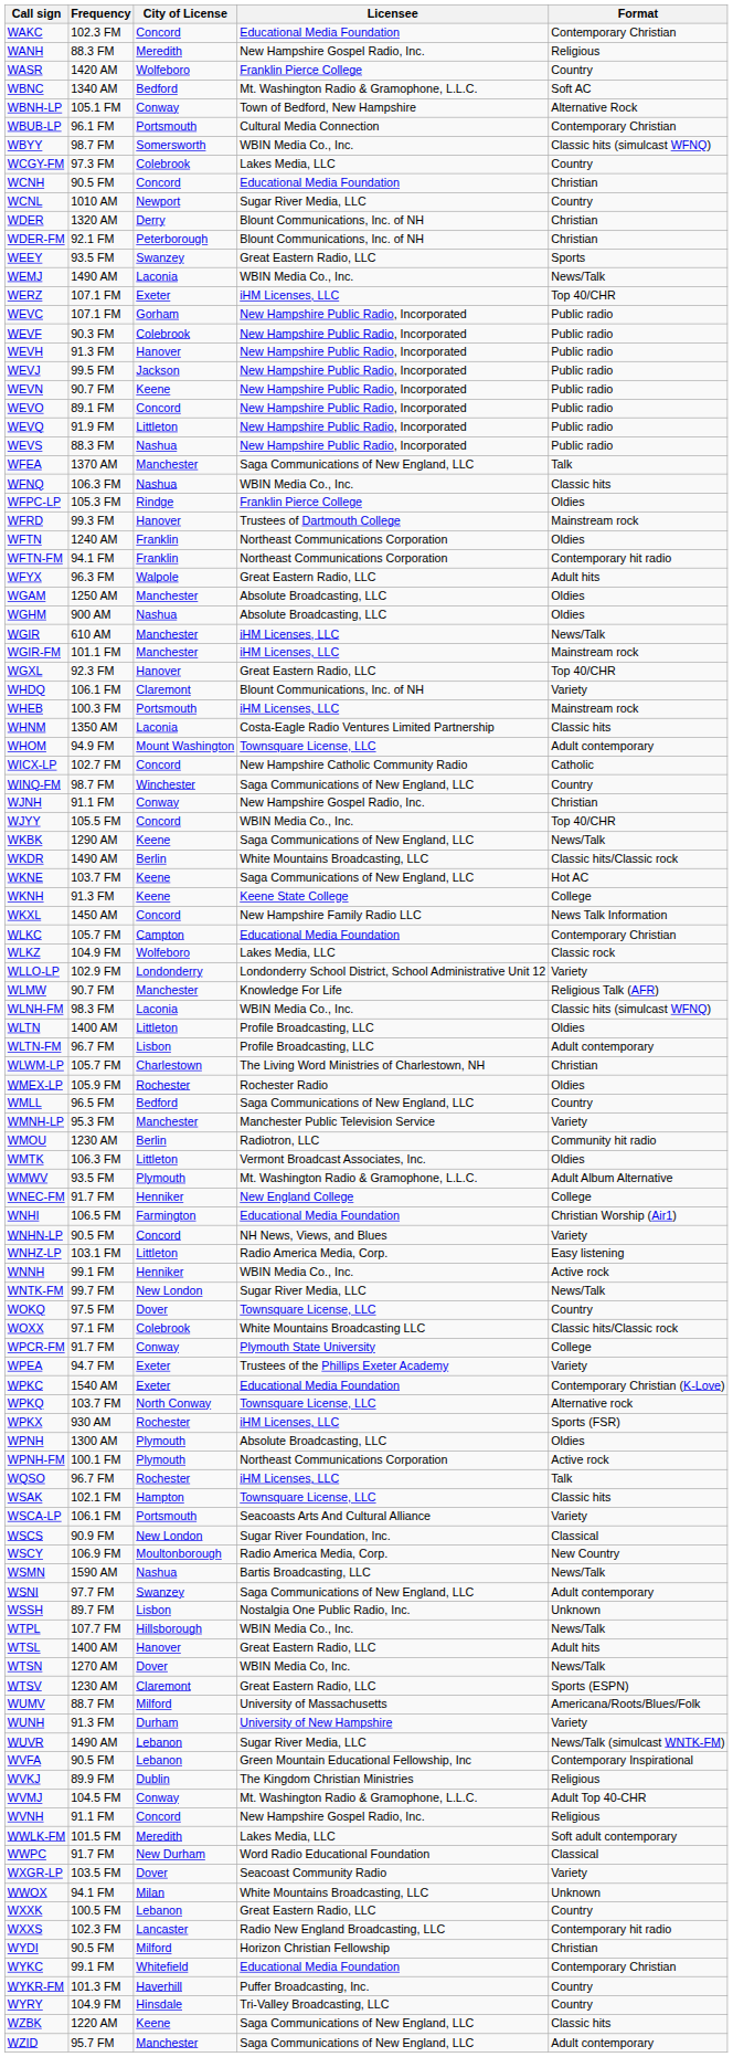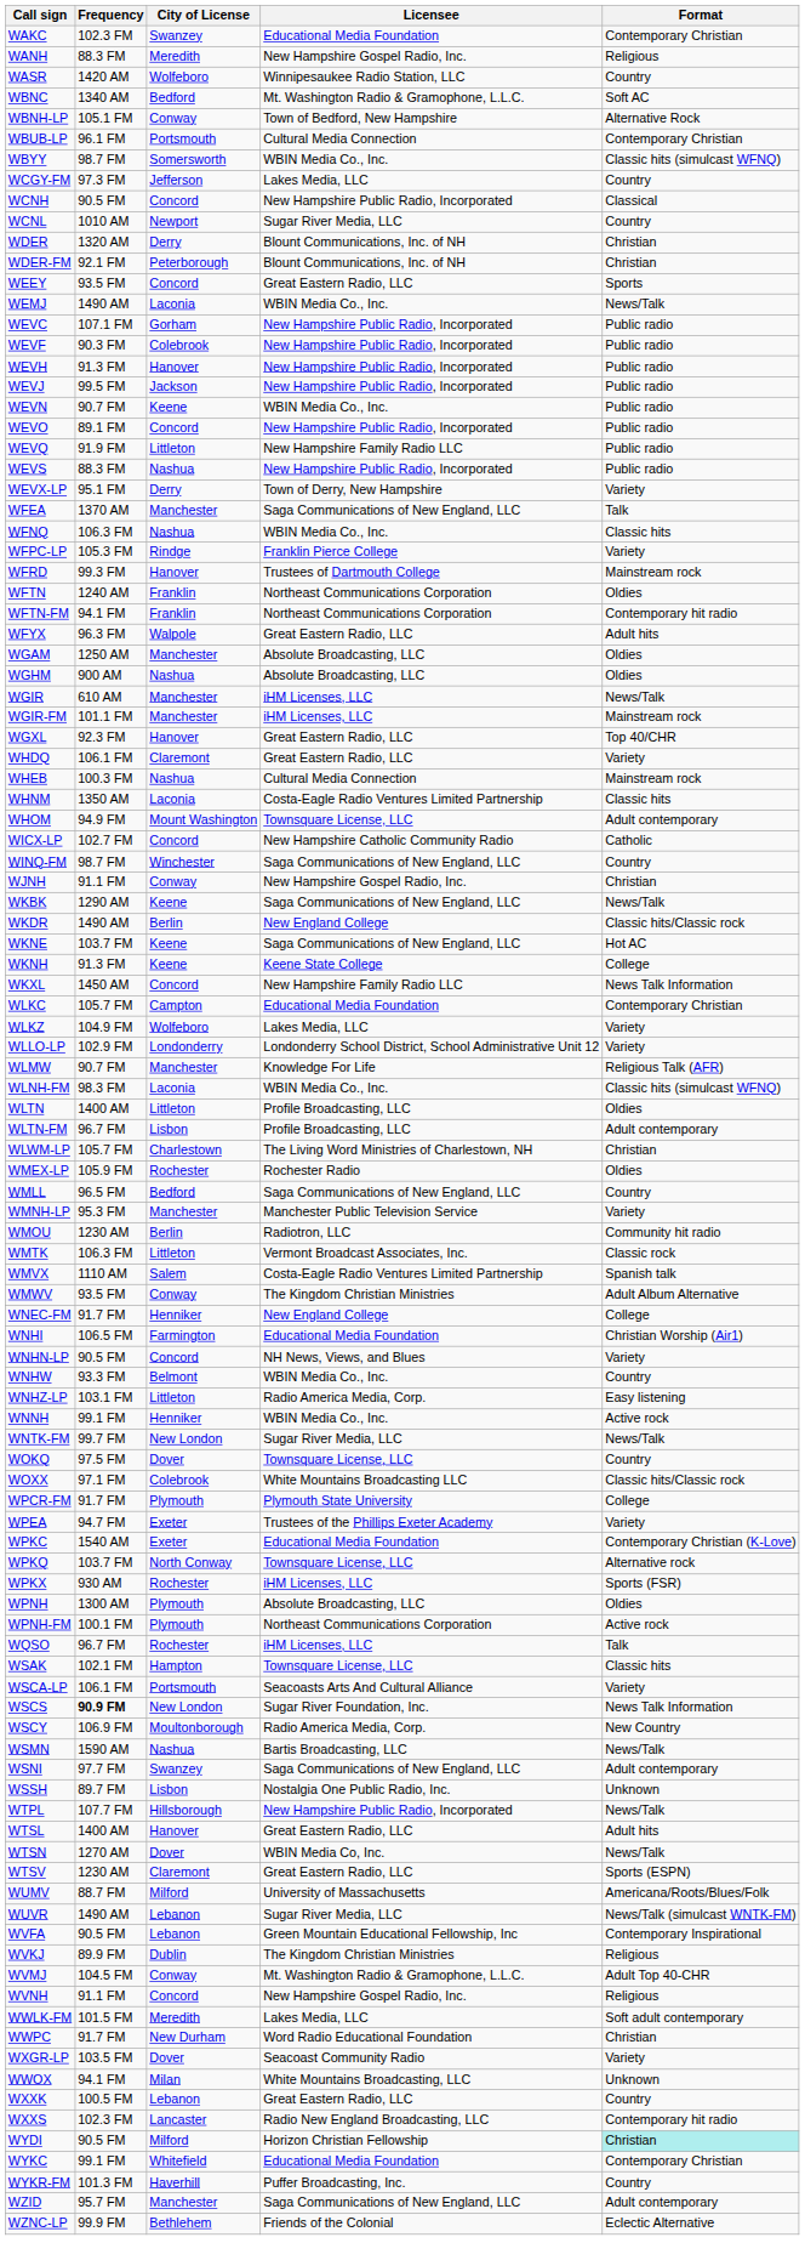WAKC | City of License: Concord -> Swanzey
WASR | Licensee: Franklin Pierce College -> Winnipesaukee Radio Station, LLC
WCGY-FM | City of License: Colebrook -> Jefferson
WCNH | Licensee: Educational Media Foundation -> New Hampshire Public Radio, Incorporated
WCNH | Format: Christian -> Classical
WEEY | City of License: Swanzey -> Concord
- row: WERZ | 107.1 FM | Exeter | iHM Licenses, LLC | Top 40/CHR
WEVN | Licensee: New Hampshire Public Radio, Incorporated -> WBIN Media Co., Inc.
WEVQ | Licensee: New Hampshire Public Radio, Incorporated -> New Hampshire Family Radio LLC
+ row: WEVX-LP | 95.1 FM | Derry | Town of Derry, New Hampshire | Variety
WFPC-LP | Format: Oldies -> Variety
WHDQ | Licensee: Blount Communications, Inc. of NH -> Great Eastern Radio, LLC
WHEB | City of License: Portsmouth -> Nashua
WHEB | Licensee: iHM Licenses, LLC -> Cultural Media Connection
- row: WJYY | 105.5 FM | Concord | WBIN Media Co., Inc. | Top 40/CHR
WKDR | Licensee: White Mountains Broadcasting, LLC -> New England College
WLKZ | Format: Classic rock -> Variety
WMTK | Format: Oldies -> Classic rock
+ row: WMVX | 1110 AM | Salem | Costa-Eagle Radio Ventures Limited Partnership | Spanish talk
WMWV | City of License: Plymouth -> Conway
WMWV | Licensee: Mt. Washington Radio & Gramophone, L.L.C. -> The Kingdom Christian Ministries
+ row: WNHW | 93.3 FM | Belmont | WBIN Media Co., Inc. | Country
WPCR-FM | City of License: Conway -> Plymouth
WSCS | Frequency: normal -> bold
WSCS | Format: Classical -> News Talk Information
WTPL | Licensee: WBIN Media Co., Inc. -> New Hampshire Public Radio, Incorporated
- row: WUNH | 91.3 FM | Durham | University of New Hampshire | Variety
WWPC | Format: Classical -> Christian
WYDI | Format: no background -> paleturquoise background
- row: WYRY | 104.9 FM | Hinsdale | Tri-Valley Broadcasting, LLC | Country
- row: WZBK | 1220 AM | Keene | Saga Communications of New England, LLC | Classic hits
+ row: WZNC-LP | 99.9 FM | Bethlehem | Friends of the Colonial | Eclectic Alternative
